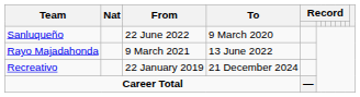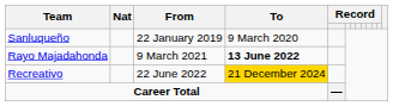Sanluqueño | From: 22 June 2022 -> 22 January 2019
Rayo Majadahonda | To: normal -> bold
Recreativo | From: 22 January 2019 -> 22 June 2022
Recreativo | To: no background -> gold background
